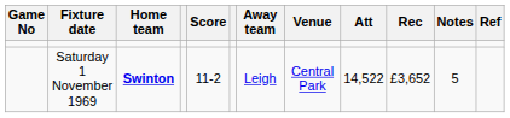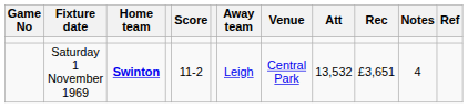Saturday 1 November 1969 | Att: 14,522 -> 13,532
Saturday 1 November 1969 | Rec: £3,652 -> £3,651
Saturday 1 November 1969 | Notes: 5 -> 4
